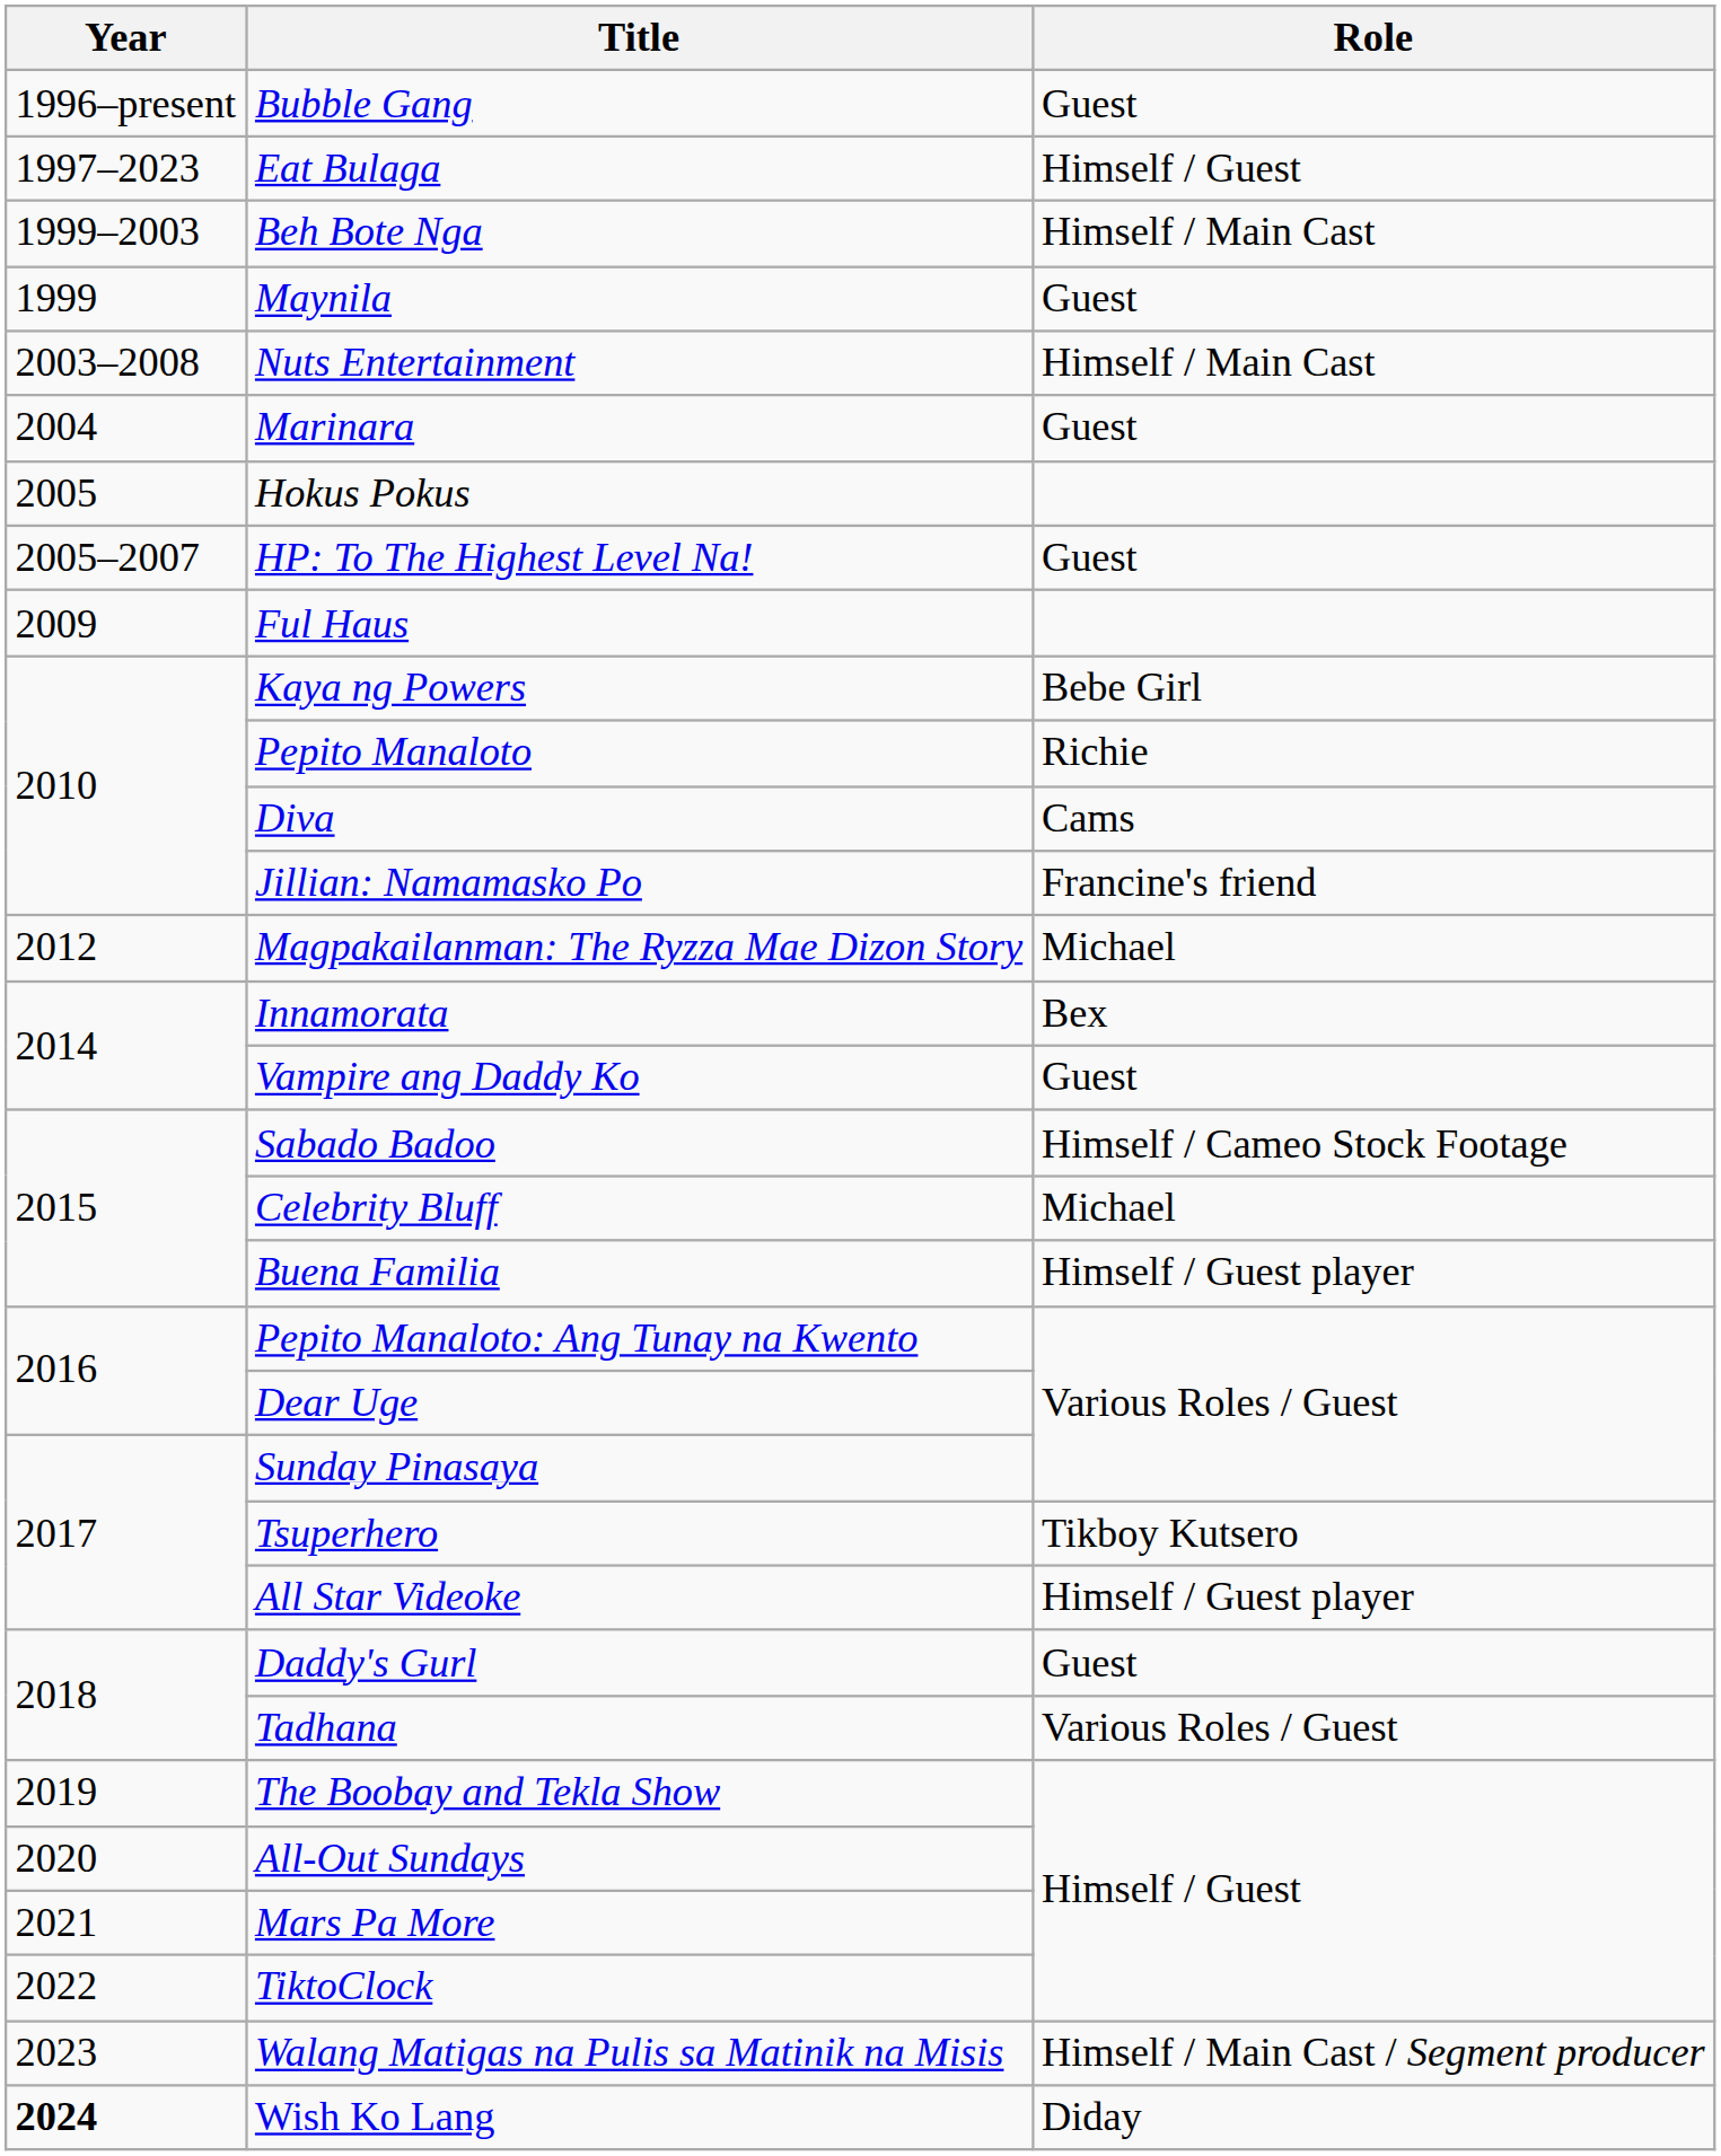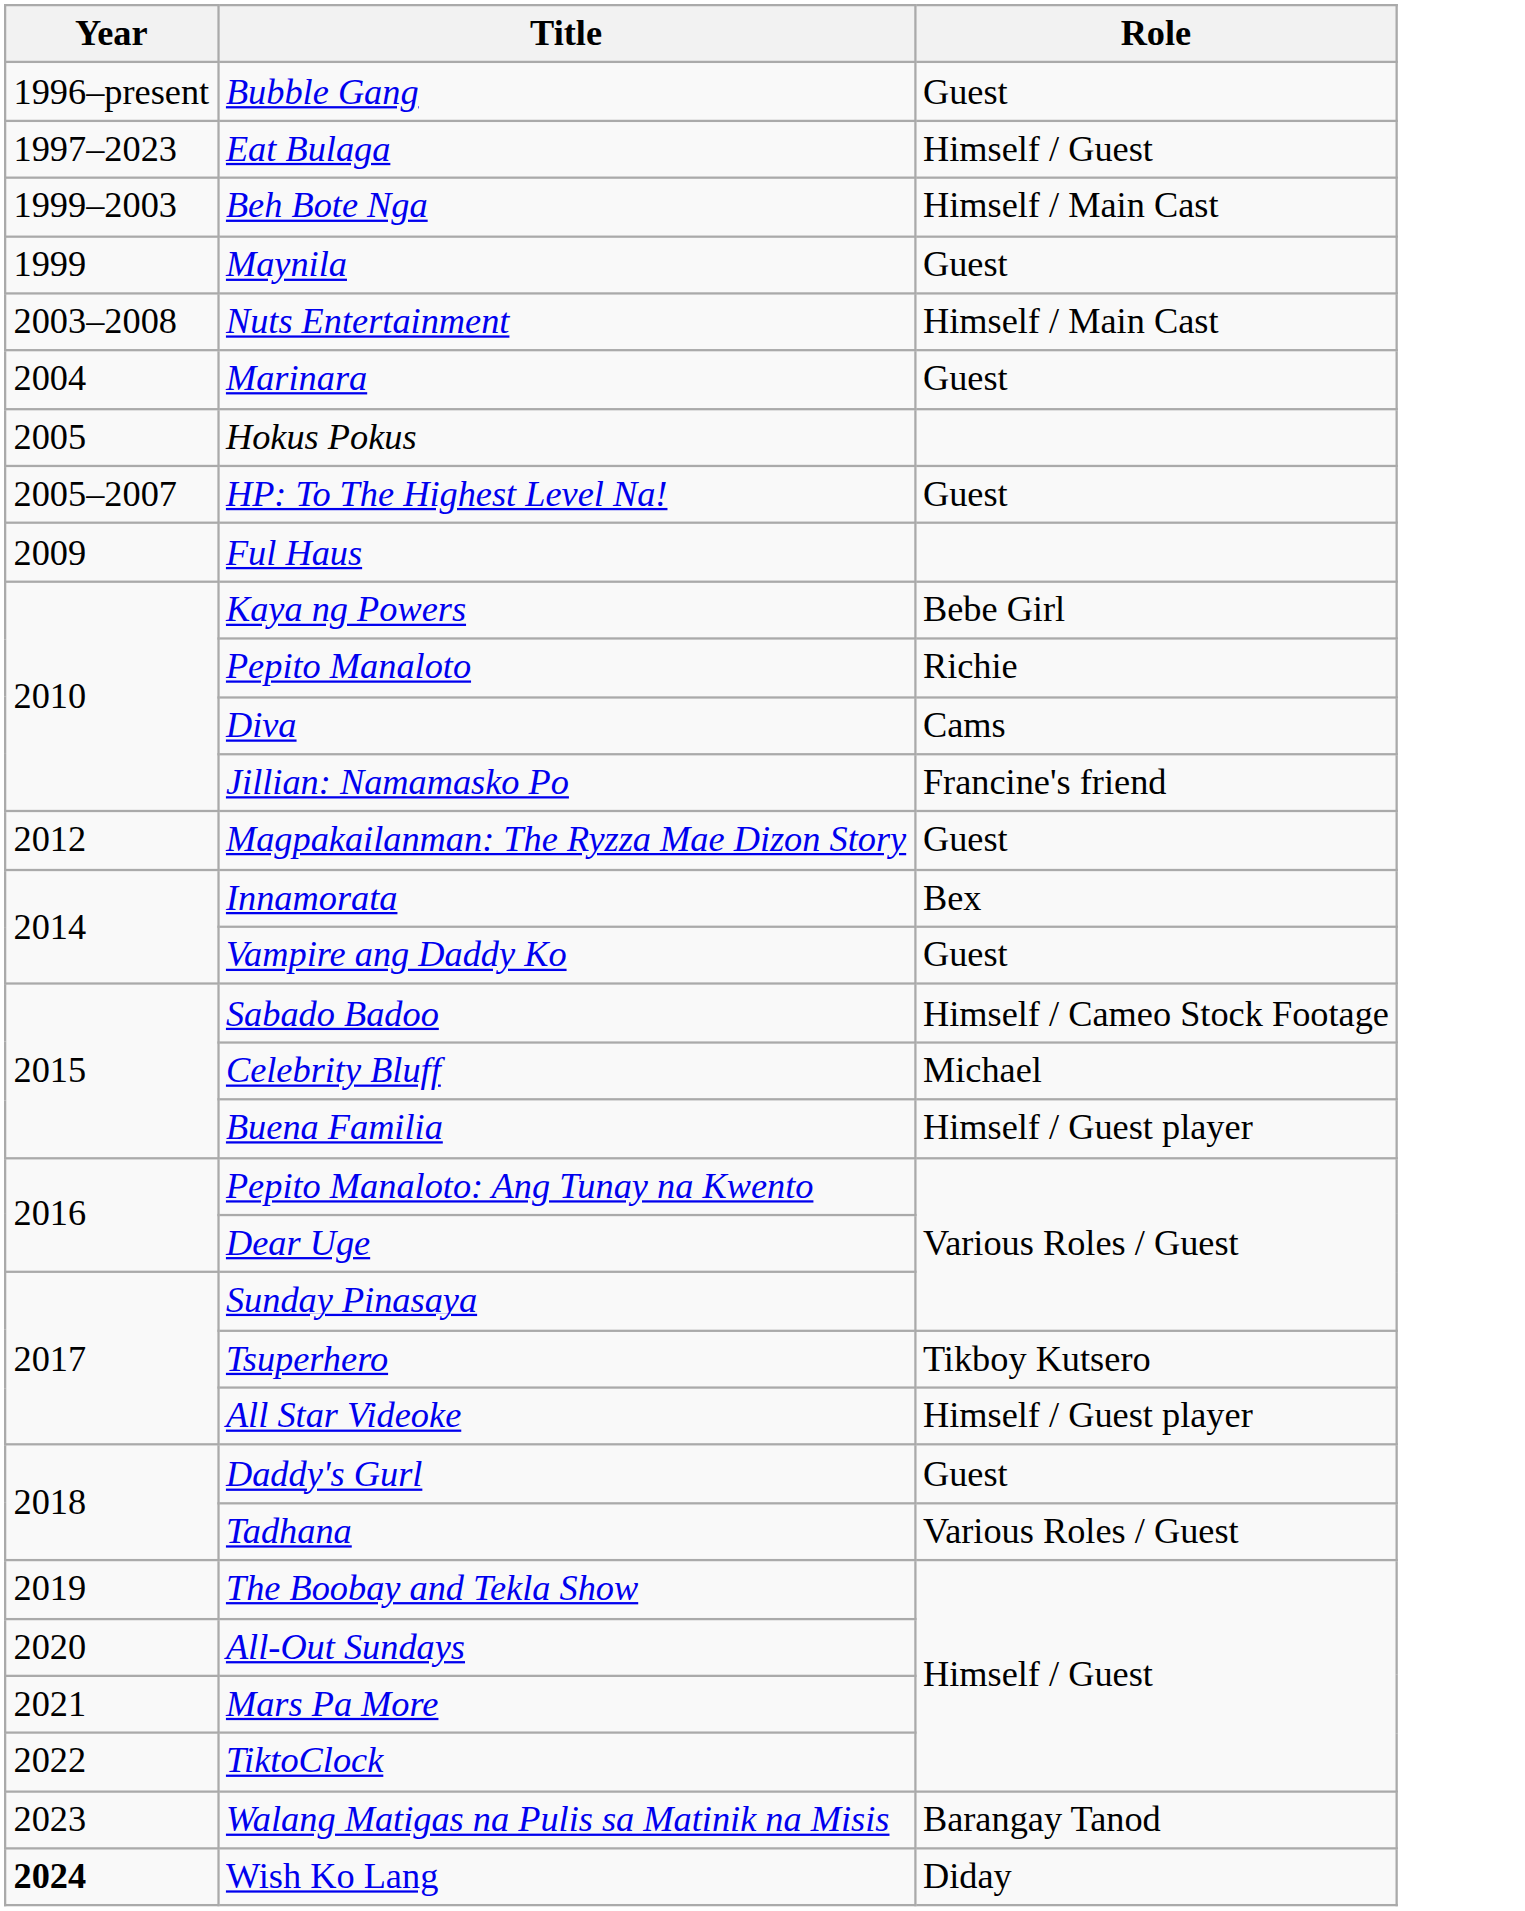Magpakailanman: The Ryzza Mae Dizon Story | Role: Michael -> Guest
Walang Matigas na Pulis sa Matinik na Misis | Role: Himself / Main Cast / Segment producer -> Barangay Tanod
